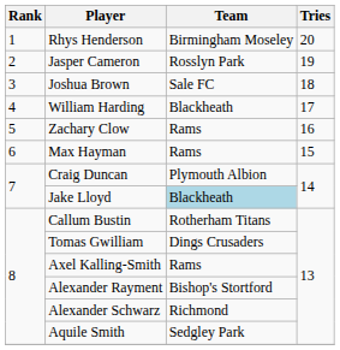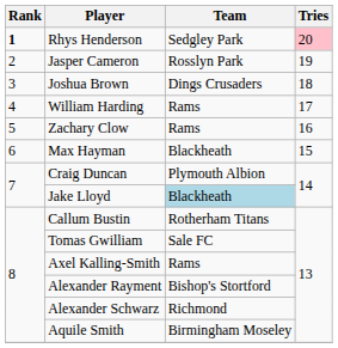Rhys Henderson | Rank: normal -> bold
Rhys Henderson | Team: Birmingham Moseley -> Sedgley Park
Rhys Henderson | Tries: no background -> pink background
Joshua Brown | Team: Sale FC -> Dings Crusaders
William Harding | Team: Blackheath -> Rams
Max Hayman | Team: Rams -> Blackheath
Tomas Gwilliam | Team: Dings Crusaders -> Sale FC
Aquile Smith | Team: Sedgley Park -> Birmingham Moseley
